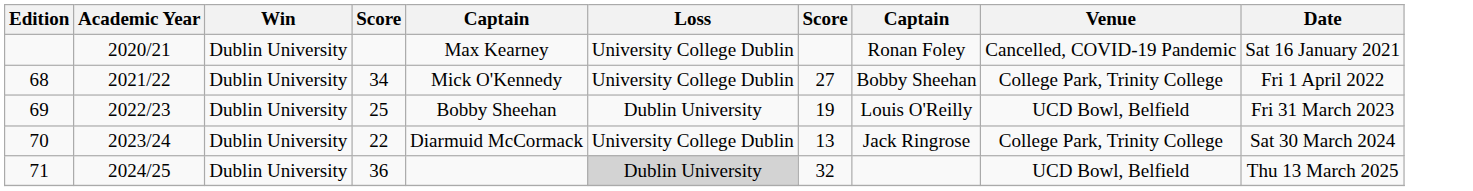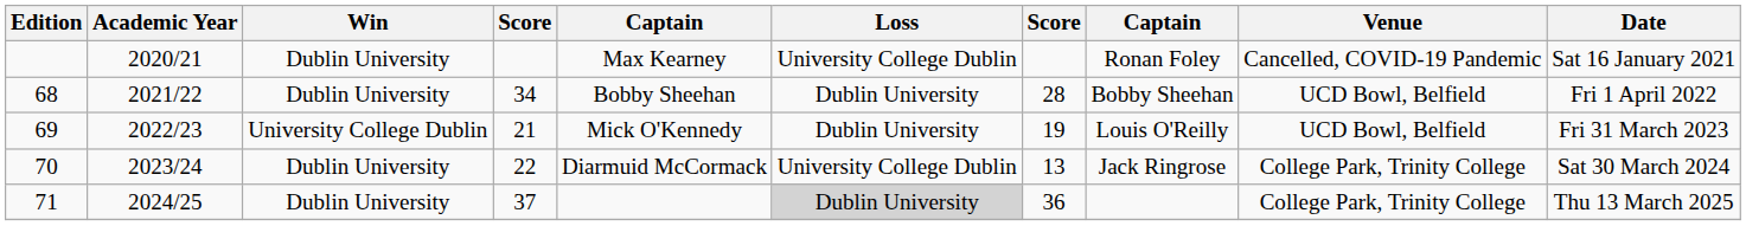68 | column 5: Mick O'Kennedy -> Bobby Sheehan
68 | Loss: University College Dublin -> Dublin University
68 | column 7: 27 -> 28
68 | Venue: College Park, Trinity College -> UCD Bowl, Belfield
69 | Win: Dublin University -> University College Dublin
69 | column 4: 25 -> 21
69 | column 5: Bobby Sheehan -> Mick O'Kennedy
71 | column 4: 36 -> 37
71 | column 7: 32 -> 36
71 | Venue: UCD Bowl, Belfield -> College Park, Trinity College
